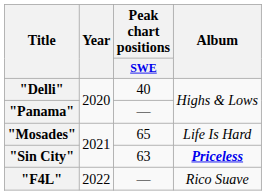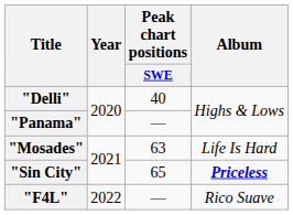"Mosades" | Peak chart positions / SWE: 65 -> 63
"Sin City" | Peak chart positions / SWE: 63 -> 65
